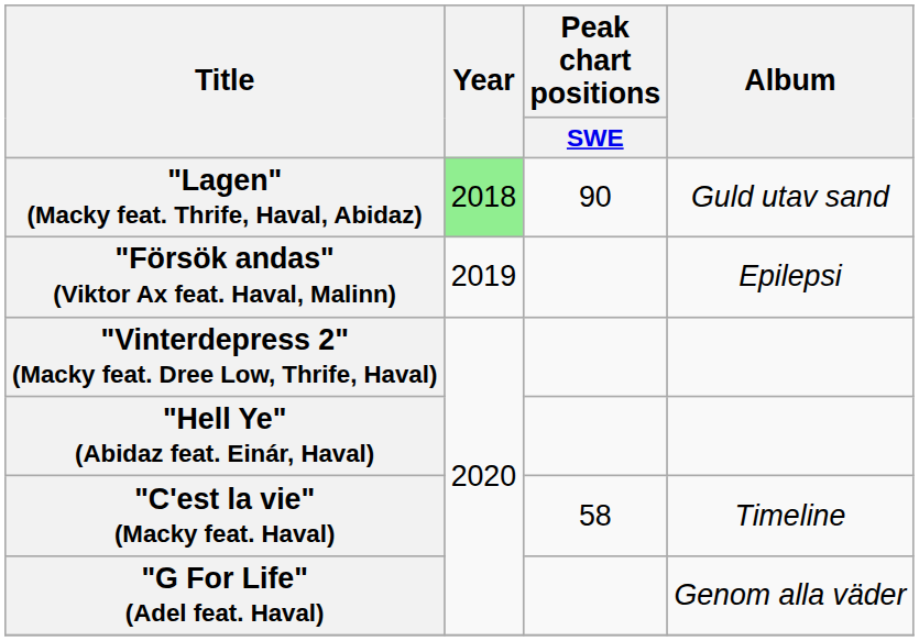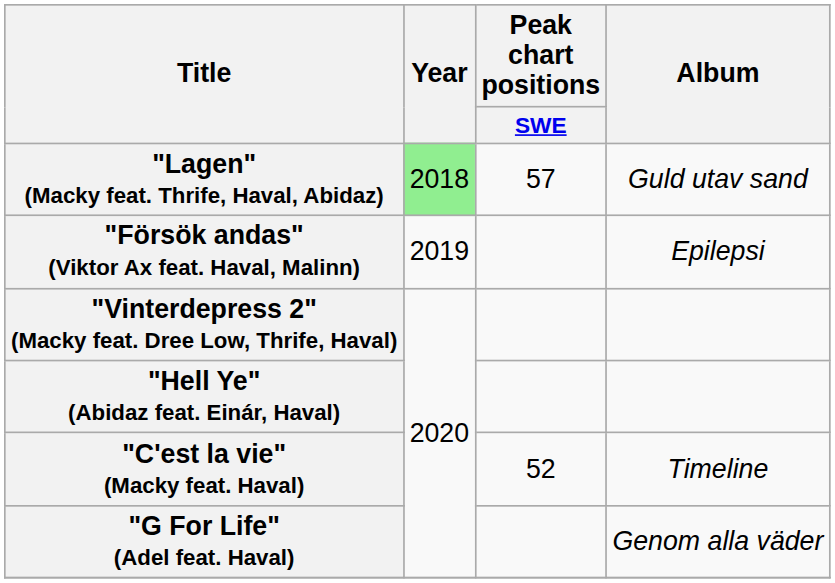"Lagen" (Macky feat. Thrife, Haval, Abidaz) | Peak chart positions / SWE: 90 -> 57
"C'est la vie" (Macky feat. Haval) | Peak chart positions / SWE: 58 -> 52
